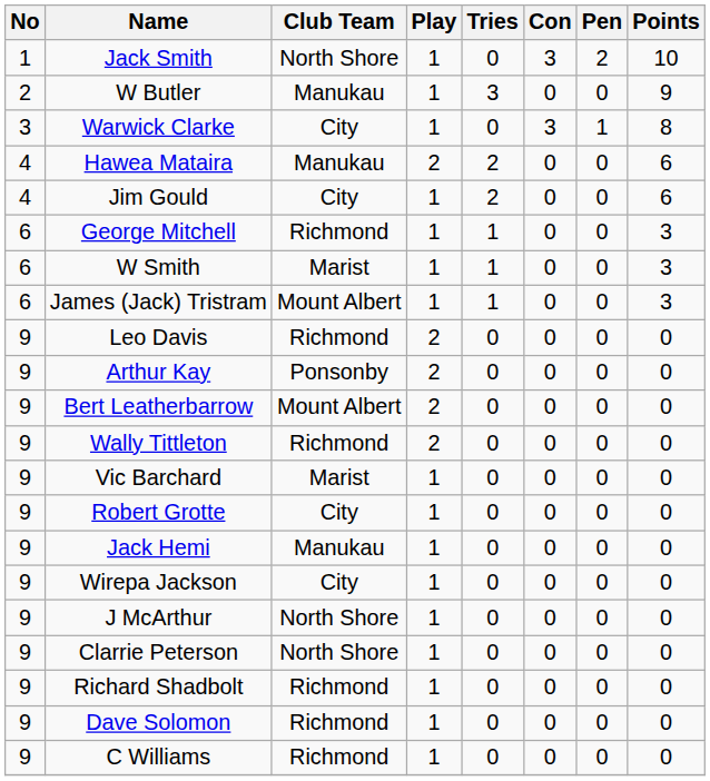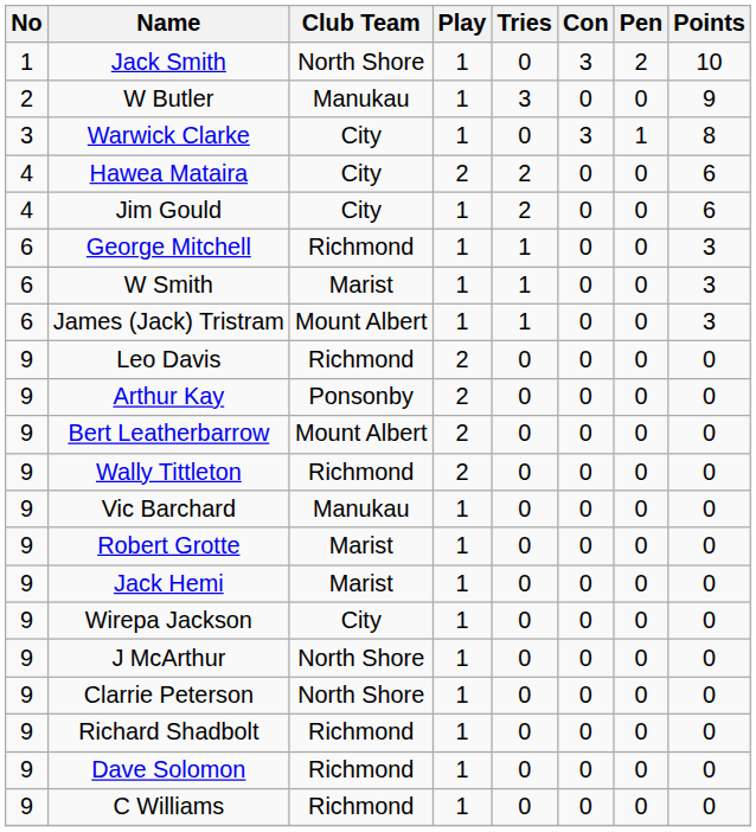Hawea Mataira | Club Team: Manukau -> City
Vic Barchard | Club Team: Marist -> Manukau
Robert Grotte | Club Team: City -> Marist
Jack Hemi | Club Team: Manukau -> Marist
